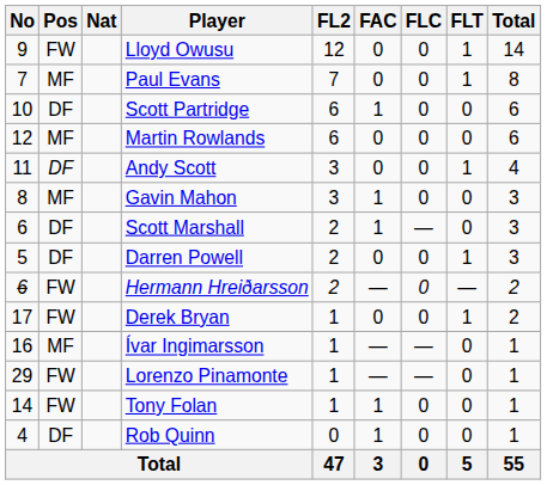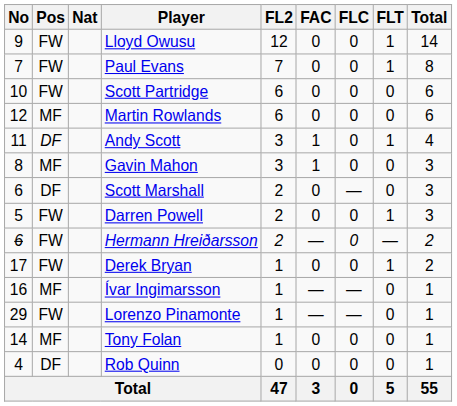Paul Evans | Pos: MF -> FW
Scott Partridge | Pos: DF -> FW
Scott Partridge | FAC: 1 -> 0
Andy Scott | FAC: 0 -> 1
Scott Marshall | FAC: 1 -> 0
Darren Powell | Pos: DF -> FW
Tony Folan | Pos: FW -> MF
Tony Folan | FAC: 1 -> 0
Rob Quinn | FAC: 1 -> 0
